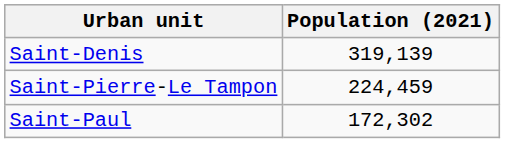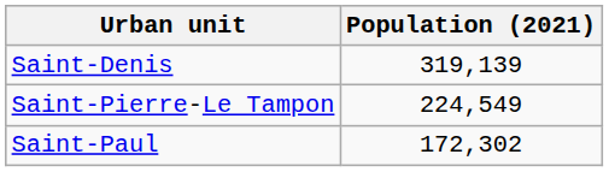Saint-Pierre-Le Tampon | Population (2021): 224,459 -> 224,549
